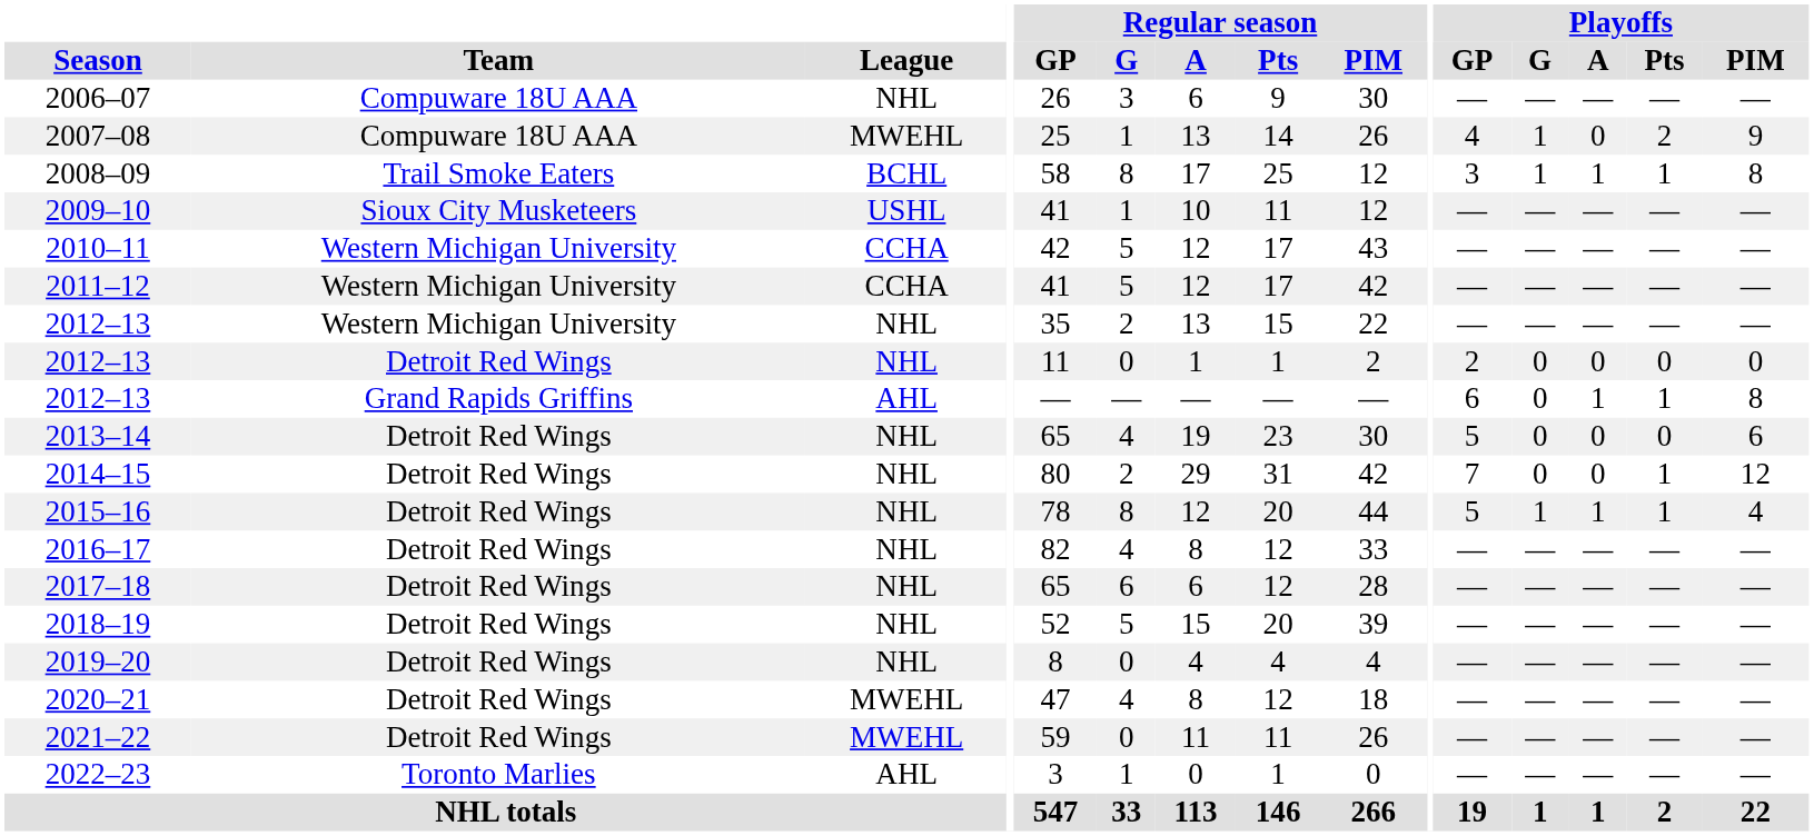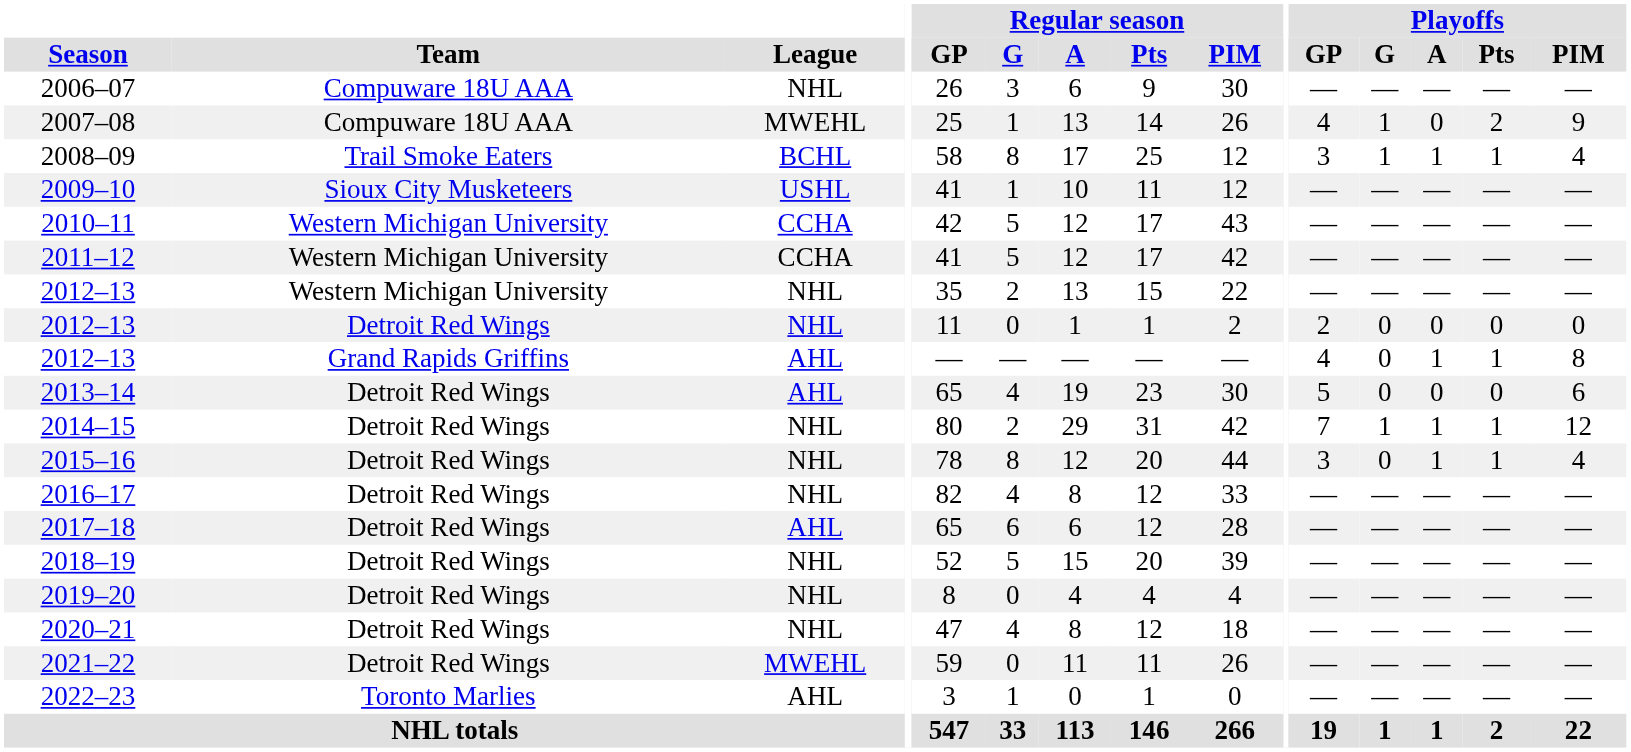2008–09 | Playoffs / PIM: 8 -> 4
2012–13 / Grand Rapids Griffins | Playoffs / GP: 6 -> 4
2013–14 | League: NHL -> AHL
2014–15 | Playoffs / G: 0 -> 1
2014–15 | Playoffs / A: 0 -> 1
2015–16 | Playoffs / GP: 5 -> 3
2015–16 | Playoffs / G: 1 -> 0
2017–18 | League: NHL -> AHL
2020–21 | League: MWEHL -> NHL
